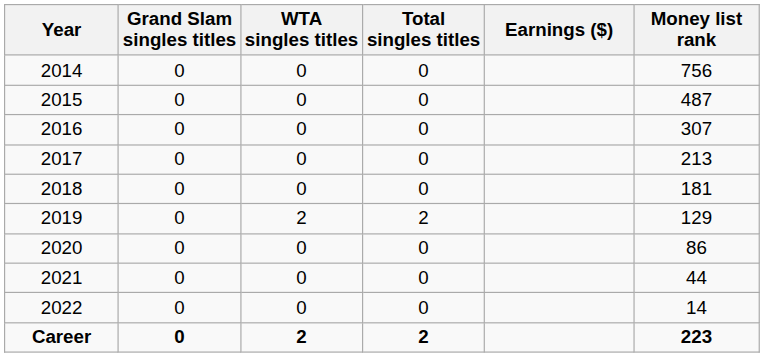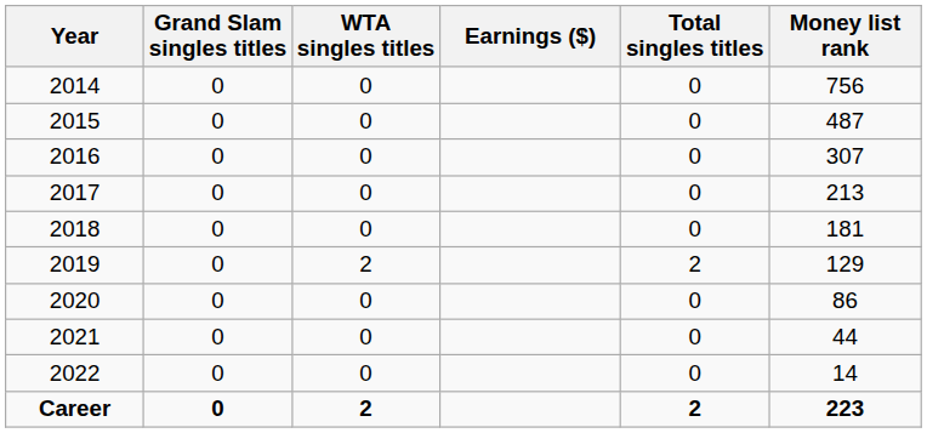columns swapped: Total singles titles <-> Earnings ($)
